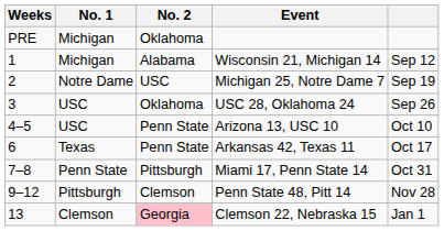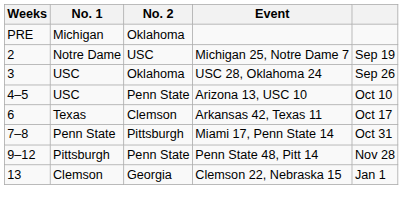- row: 1 | Michigan | Alabama | Wisconsin 21, Michigan 14 | Sep 12
Arkansas 42, Texas 11 | No. 2: Penn State -> Clemson
Penn State 48, Pitt 14 | No. 2: Clemson -> Penn State
Clemson 22, Nebraska 15 | No. 2: pink background -> no background
